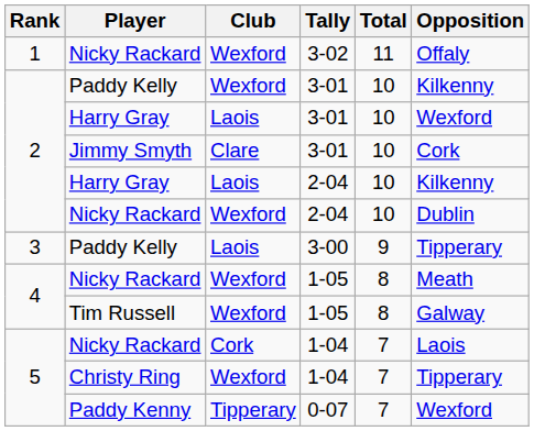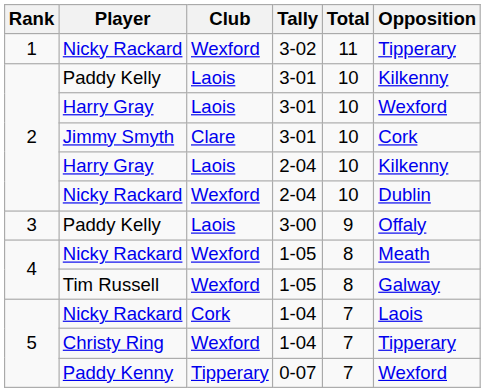Nicky Rackard / 3-02 | Opposition: Offaly -> Tipperary
Paddy Kelly / 3-01 | Club: Wexford -> Laois
Paddy Kelly / 3-00 | Opposition: Tipperary -> Offaly
